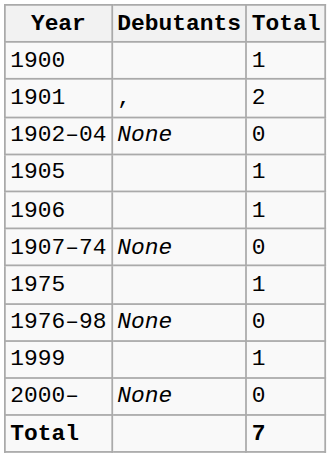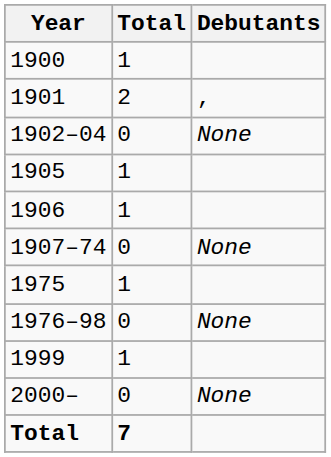columns swapped: Debutants <-> Total
